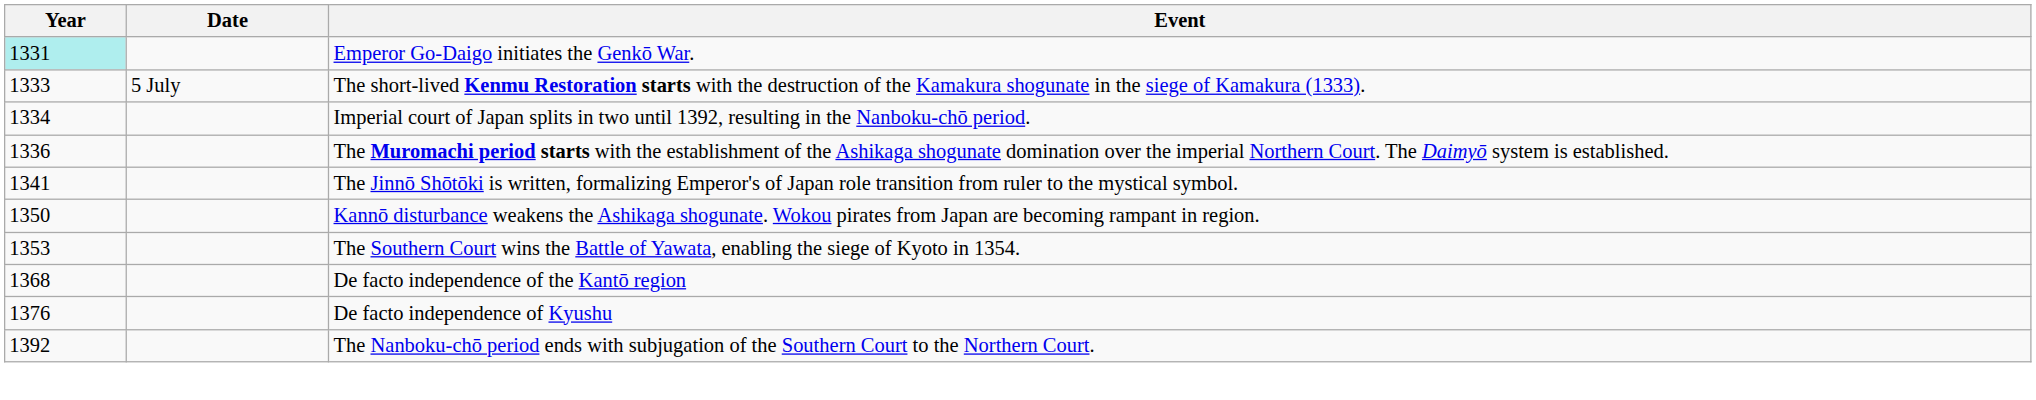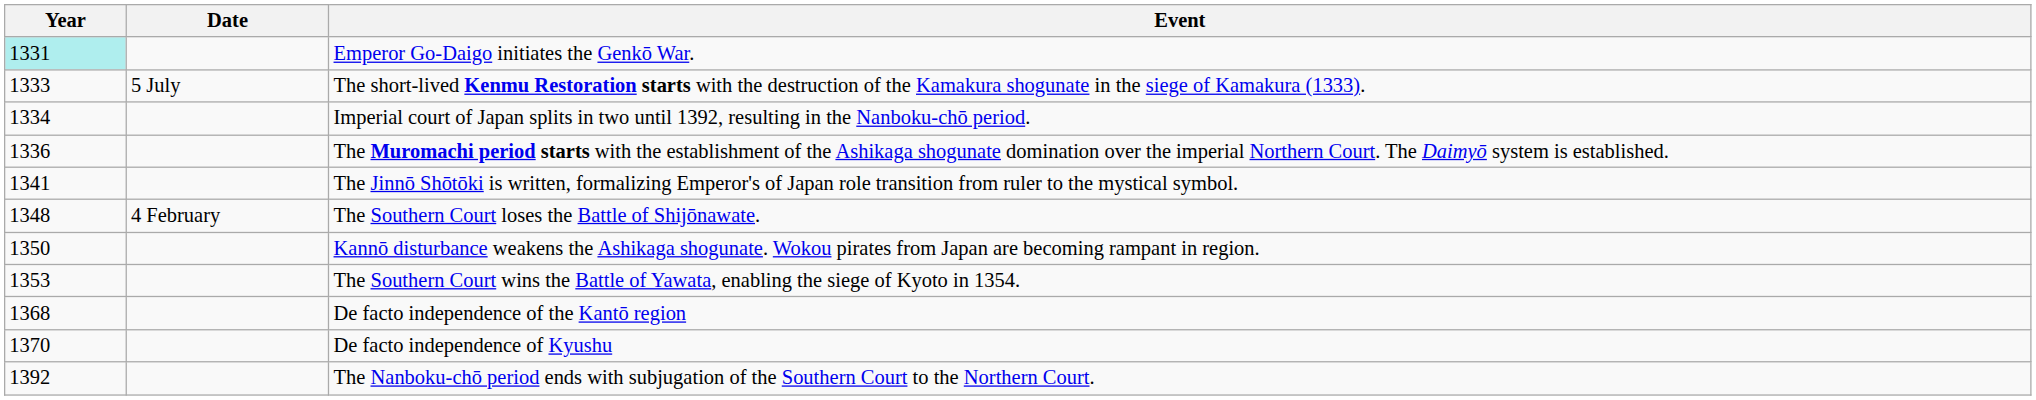+ row: 1348 | 4 February | The Southern Court loses the Battle of Shijōnawate.
De facto independence of Kyushu | Year: 1376 -> 1370
